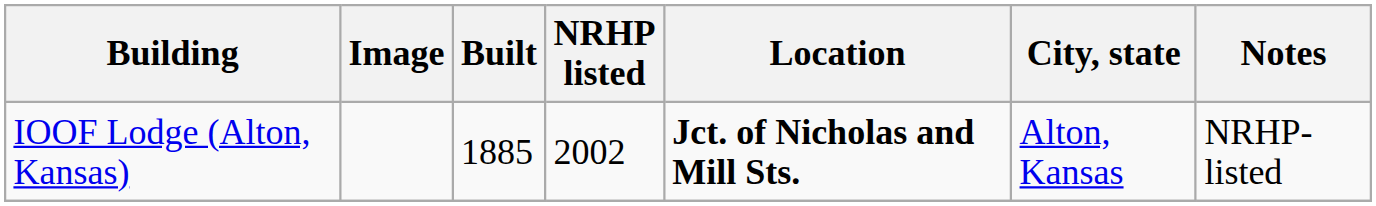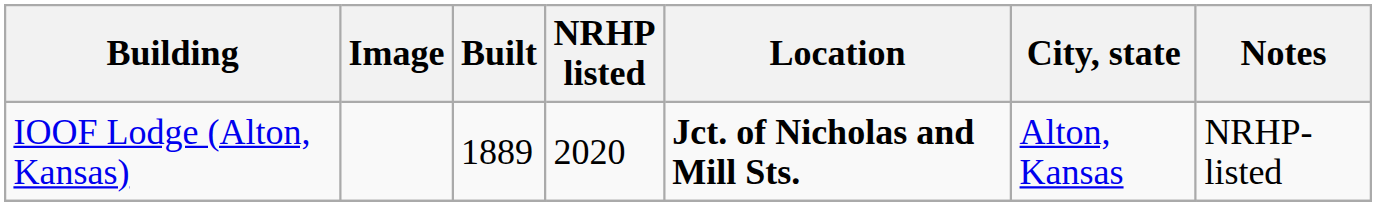IOOF Lodge (Alton, Kansas) | Built: 1885 -> 1889
IOOF Lodge (Alton, Kansas) | NRHP listed: 2002 -> 2020
